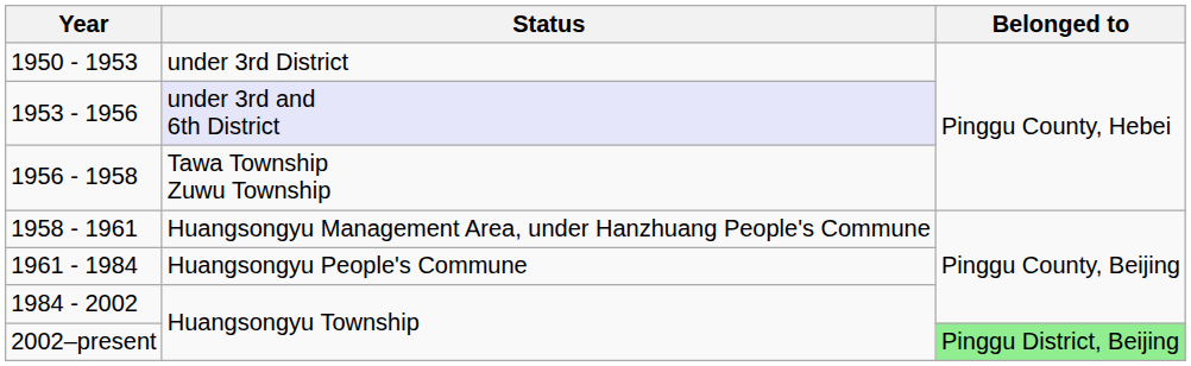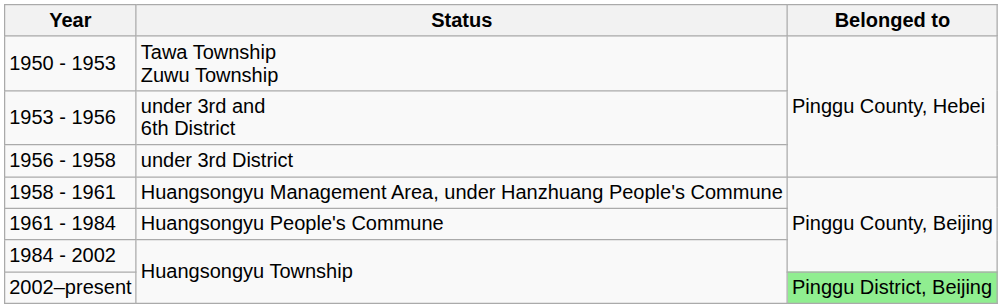1950 - 1953 | Status: under 3rd District -> Tawa Township Zuwu Township
1953 - 1956 | Status: lavender background -> no background
1956 - 1958 | Status: Tawa Township Zuwu Township -> under 3rd District
